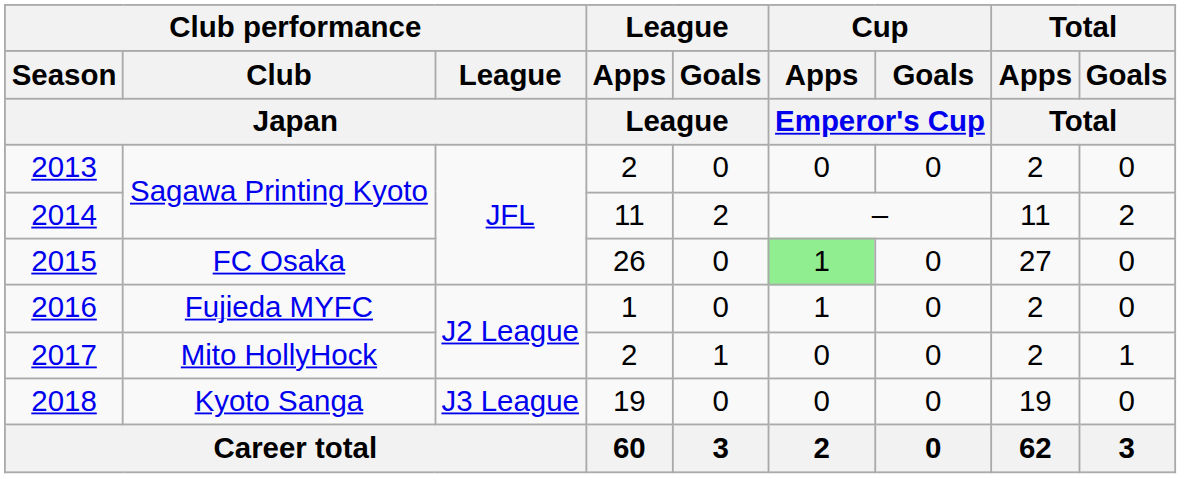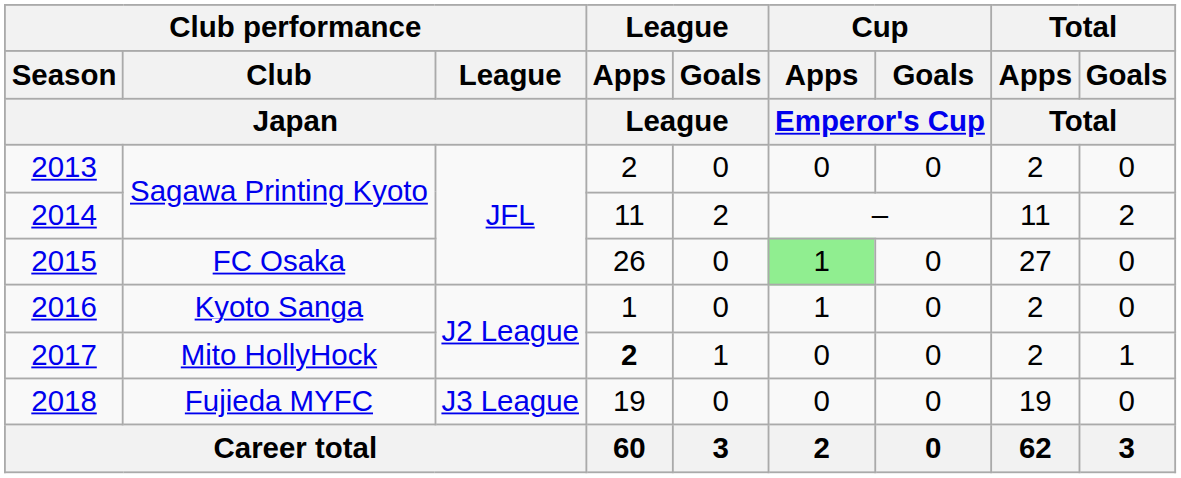2016 | Club performance / Club / Japan: Fujieda MYFC -> Kyoto Sanga
2017 | League / Apps / League: normal -> bold
2018 | Club performance / Club / Japan: Kyoto Sanga -> Fujieda MYFC
